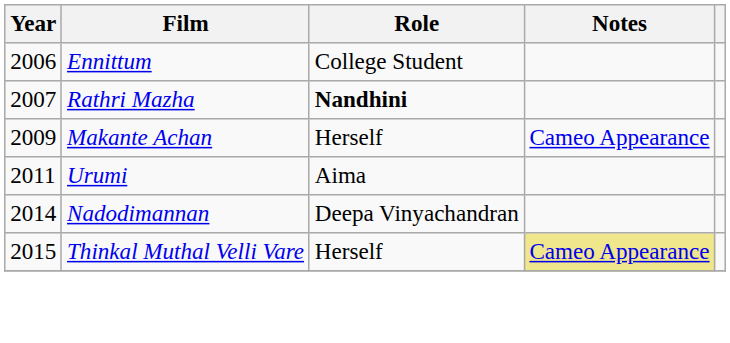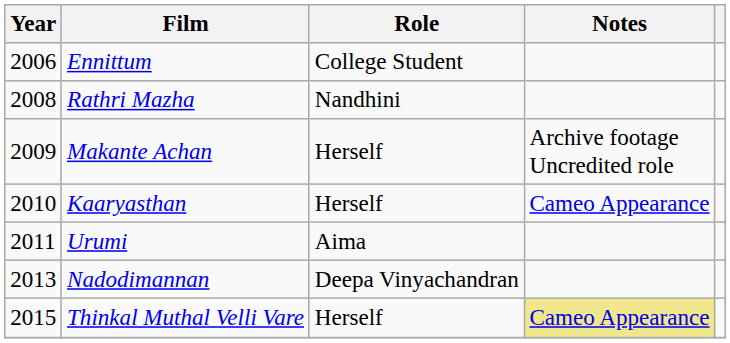Rathri Mazha | Year: 2007 -> 2008
Rathri Mazha | Role: bold -> normal
Makante Achan | Notes: Cameo Appearance -> Archive footage Uncredited role
+ row: 2010 | Kaaryasthan | Herself | Cameo Appearance
Nadodimannan | Year: 2014 -> 2013
